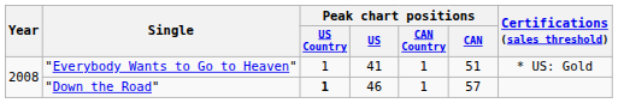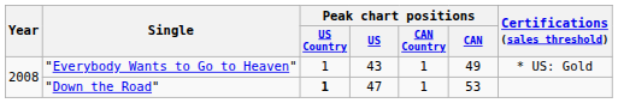"Everybody Wants to Go to Heaven" | Peak chart positions / US: 41 -> 43
"Everybody Wants to Go to Heaven" | Peak chart positions / CAN: 51 -> 49
"Down the Road" | Peak chart positions / US: 46 -> 47
"Down the Road" | Peak chart positions / CAN: 57 -> 53
